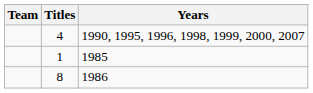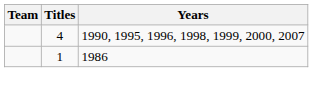- row: 1 | 1985
1986 | Titles: 8 -> 1
